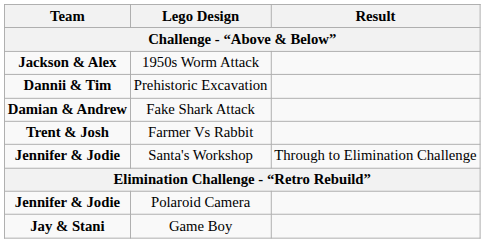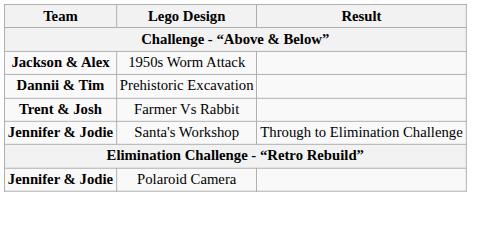- row: Damian & Andrew | Fake Shark Attack
- row: Jay & Stani | Game Boy
